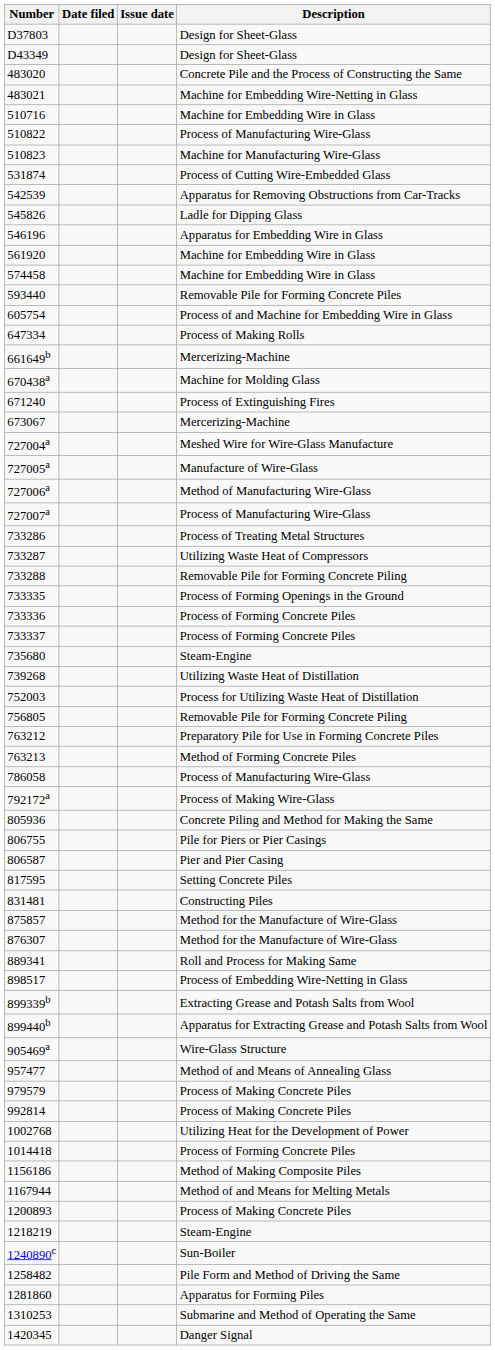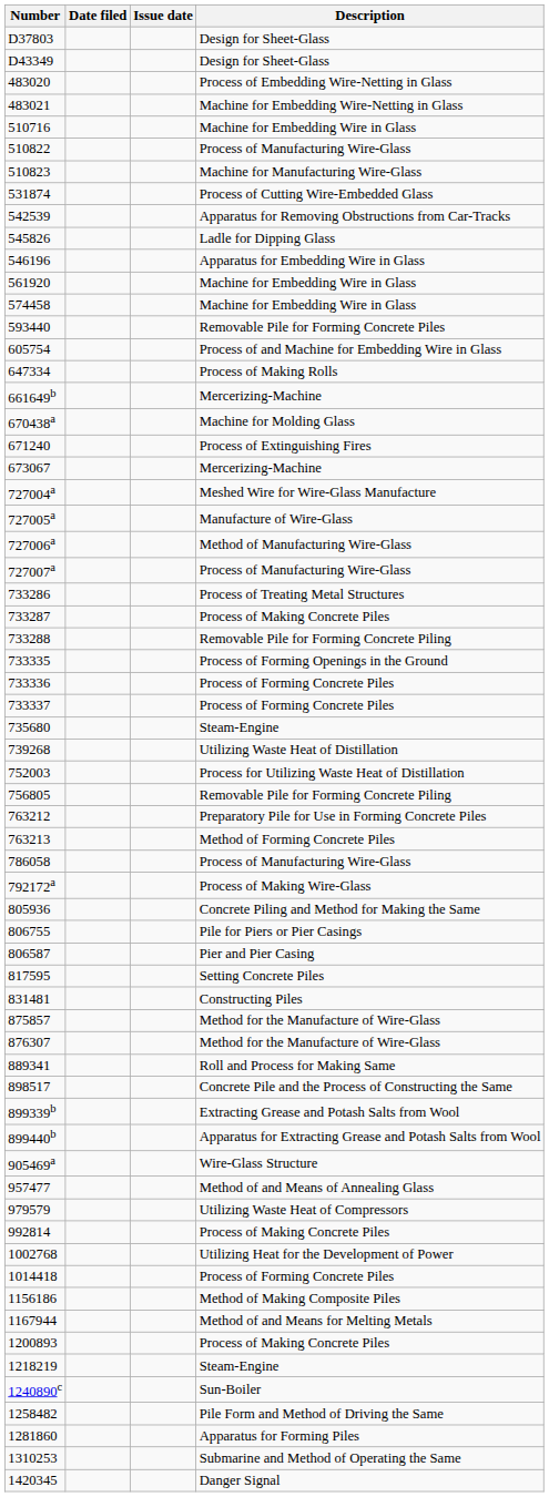483020 | Description: Concrete Pile and the Process of Constructing the Same -> Process of Embedding Wire-Netting in Glass
733287 | Description: Utilizing Waste Heat of Compressors -> Process of Making Concrete Piles
898517 | Description: Process of Embedding Wire-Netting in Glass -> Concrete Pile and the Process of Constructing the Same
979579 | Description: Process of Making Concrete Piles -> Utilizing Waste Heat of Compressors
